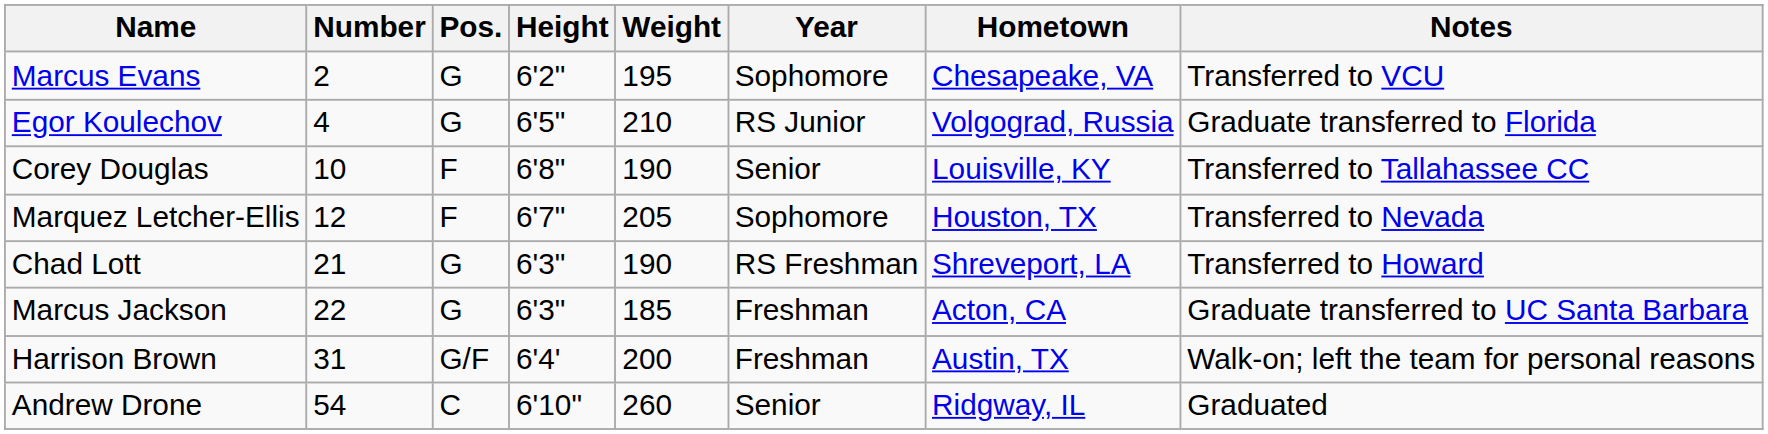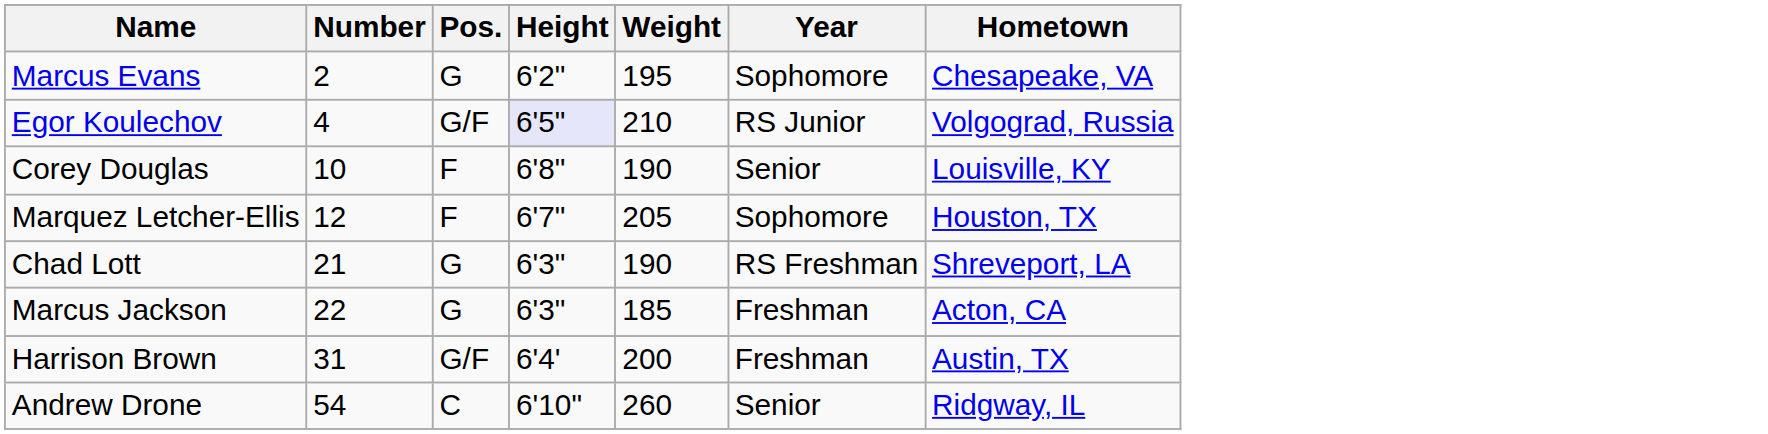- column: Notes | Transferred to VCU | Graduate transferred to Florida | Transferred to Tallahassee CC | Transferred to Nevada | Transferred to Howard | Graduate transferred to UC Santa Barbara | Walk-on; left the team for personal reasons | Graduated
Egor Koulechov | Pos.: G -> G/F
Egor Koulechov | Height: no background -> lavender background
